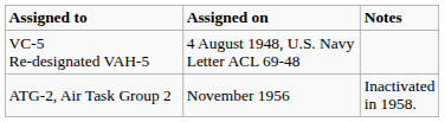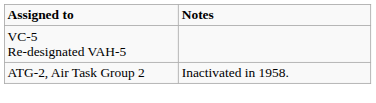- column: Assigned on | 4 August 1948, U.S. Navy Letter ACL 69-48 | November 1956
